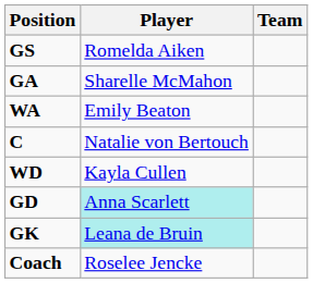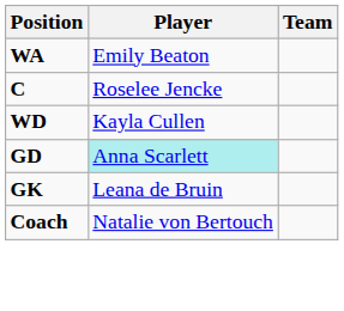- row: GS | Romelda Aiken
- row: GA | Sharelle McMahon
C | Player: Natalie von Bertouch -> Roselee Jencke
GK | Player: paleturquoise background -> no background
Coach | Player: Roselee Jencke -> Natalie von Bertouch
